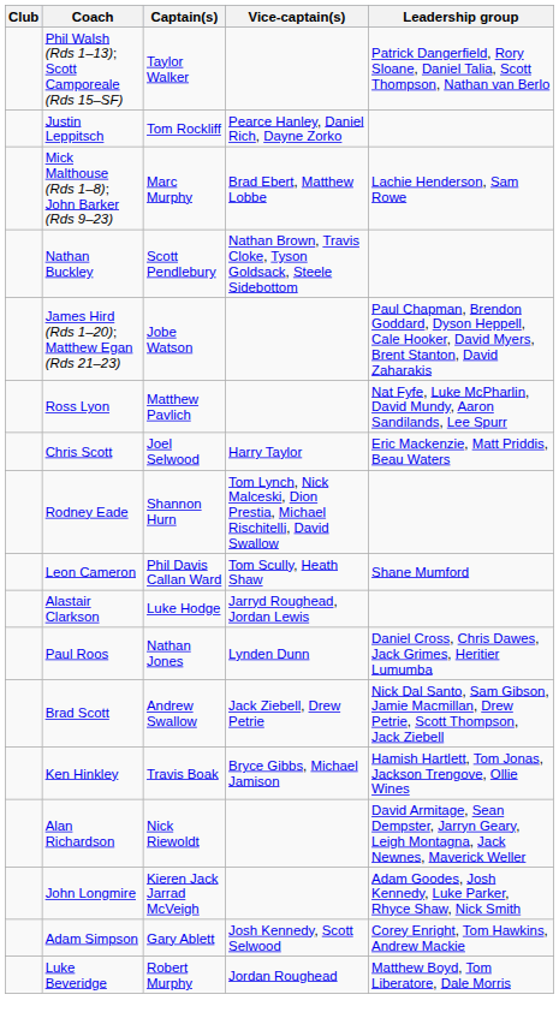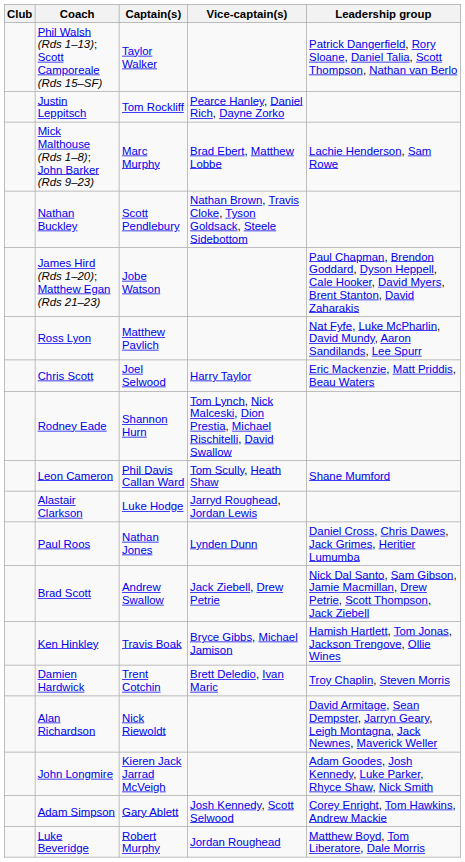+ row: Damien Hardwick | Trent Cotchin | Brett Deledio, Ivan Maric | Troy Chaplin, Steven Morris
